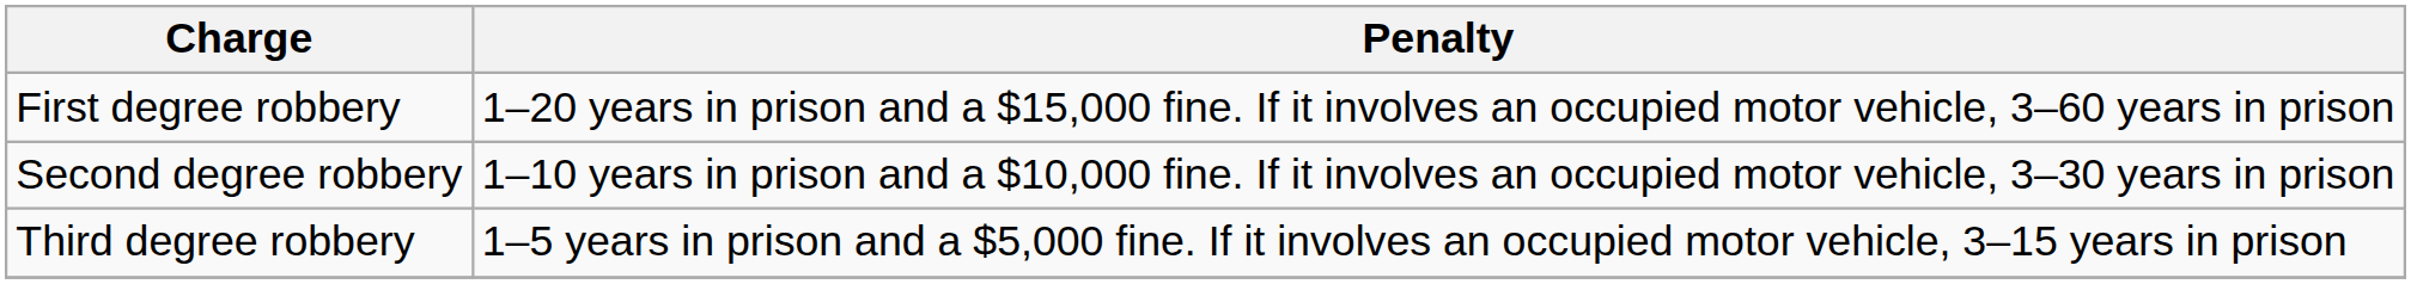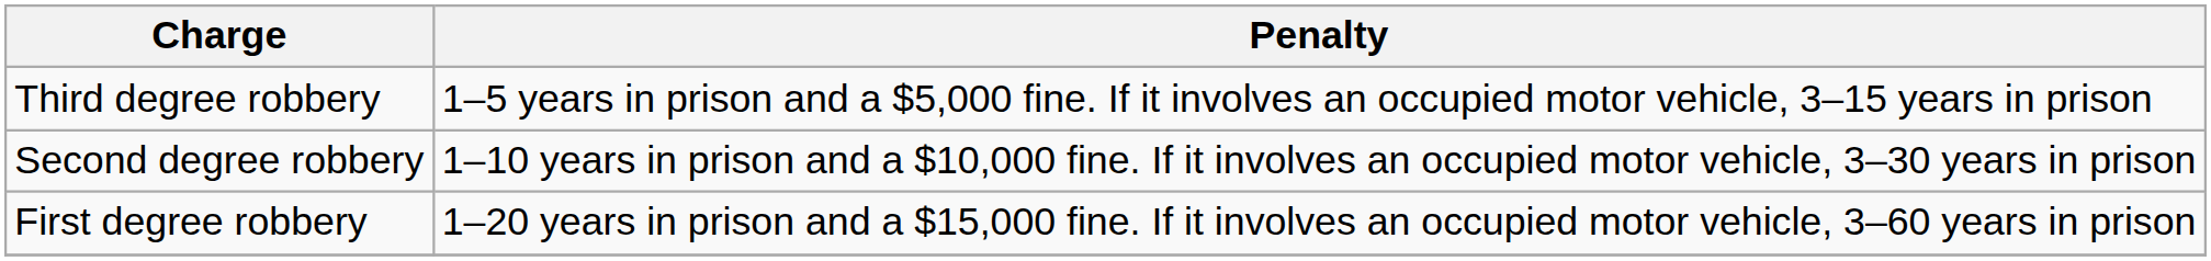rows swapped: First degree robbery <-> Third degree robbery
